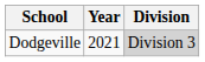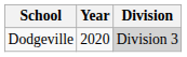Dodgeville | Year: 2021 -> 2020
